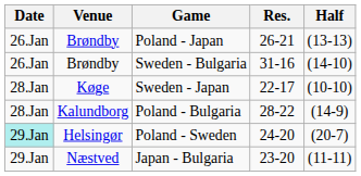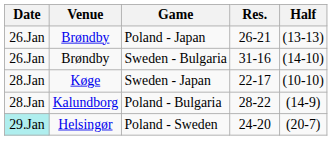- row: 29.Jan | Næstved | Japan - Bulgaria | 23-20 | (11-11)
